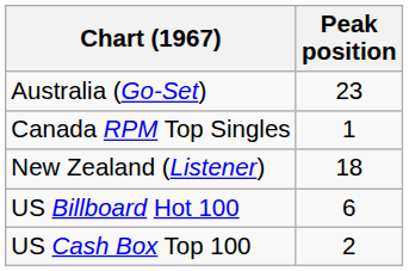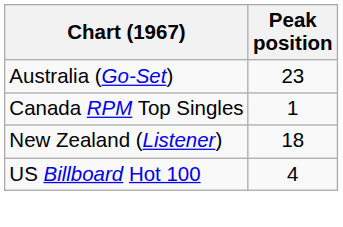US Billboard Hot 100 | Peak position: 6 -> 4
- row: US Cash Box Top 100 | 2
